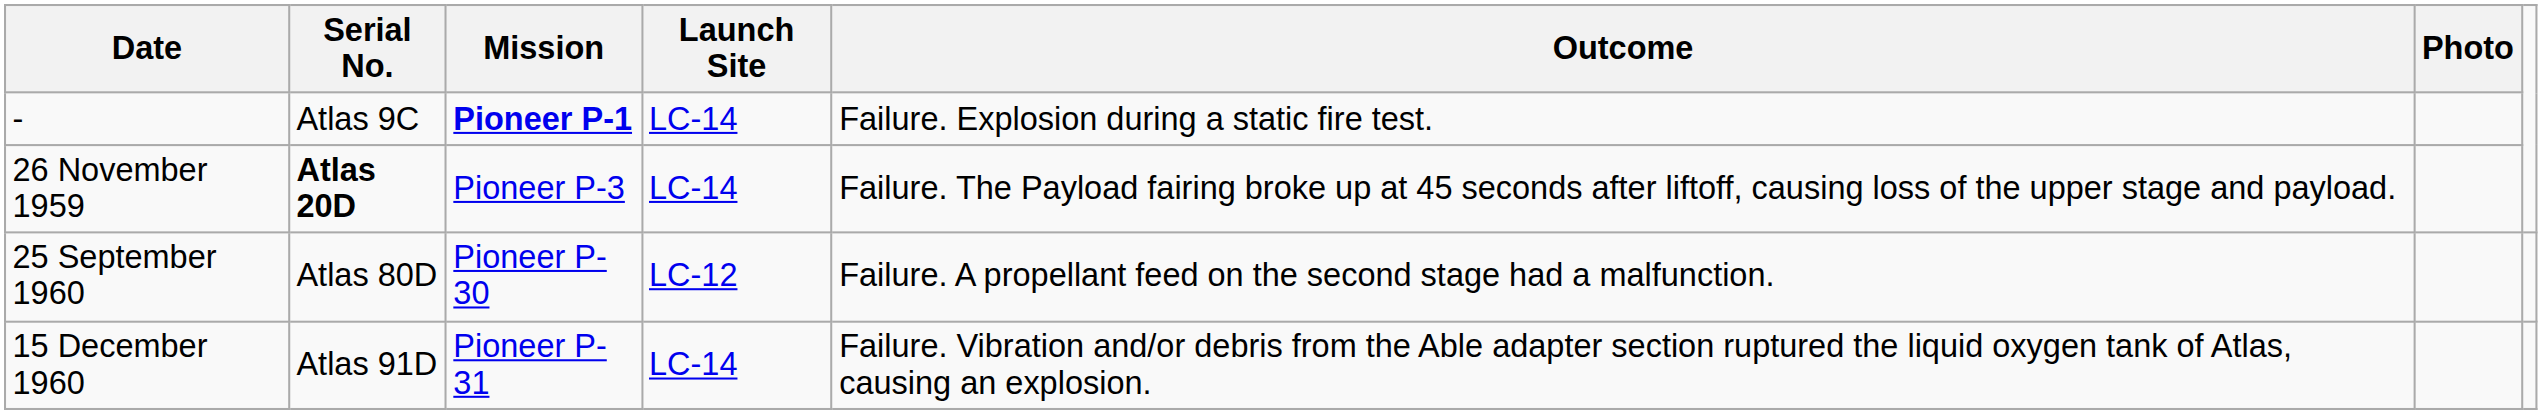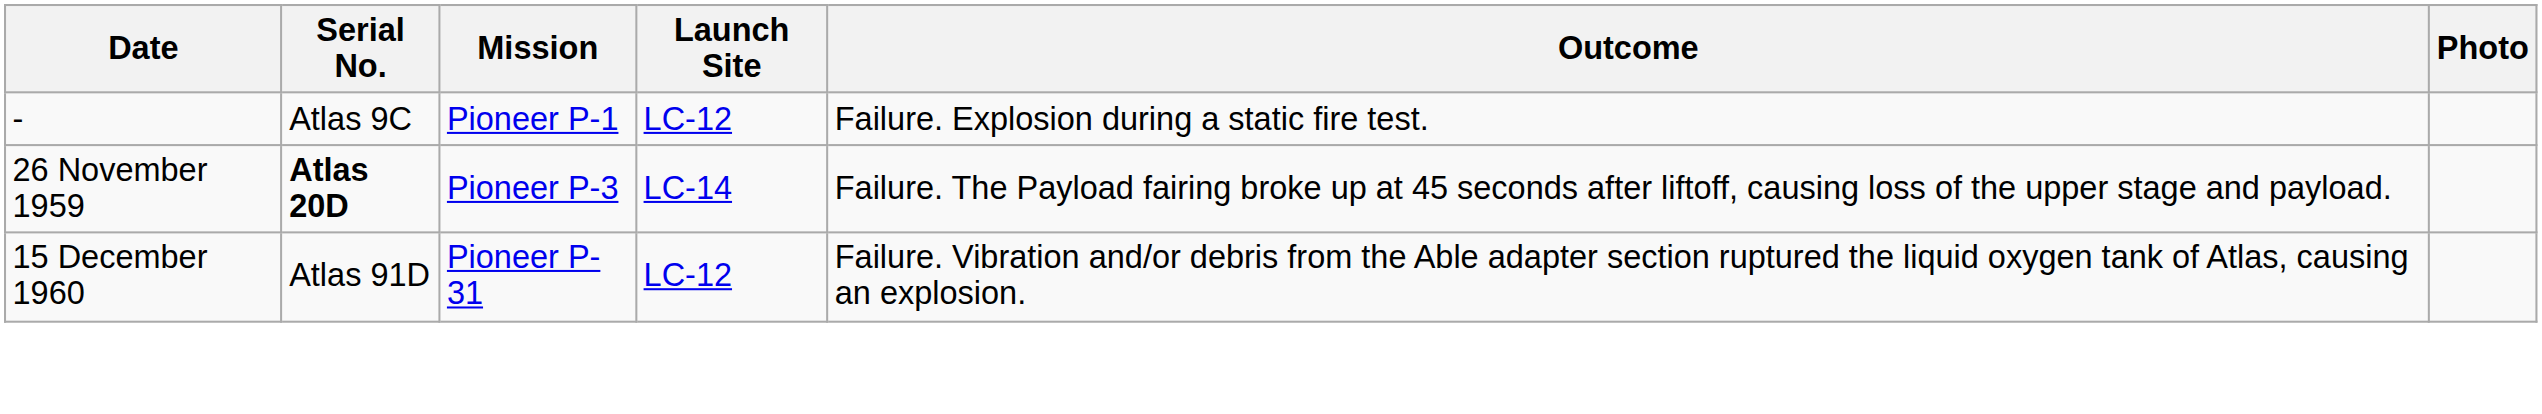- | Mission: bold -> normal
- | Launch Site: LC-14 -> LC-12
- row: 25 September 1960 | Atlas 80D | Pioneer P-30 | LC-12 | Failure. A propellant feed on the second stage had a malfunction.
15 December 1960 | Launch Site: LC-14 -> LC-12
